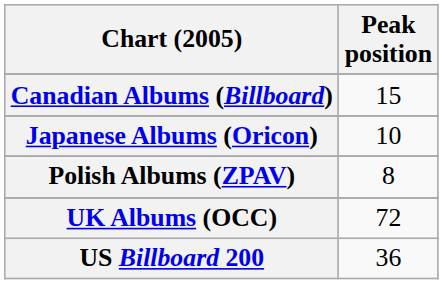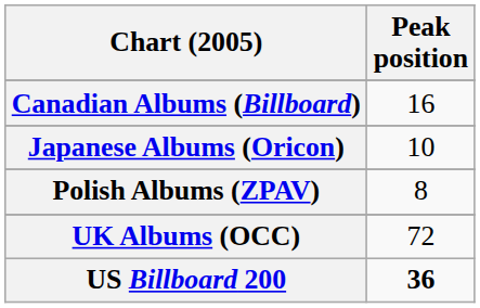Canadian Albums (Billboard) | Peak position: 15 -> 16
US Billboard 200 | Peak position: normal -> bold
